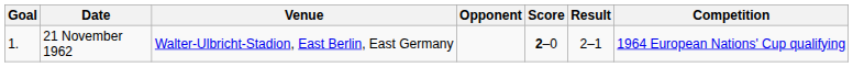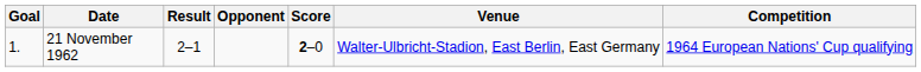columns swapped: Venue <-> Result
